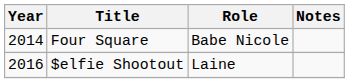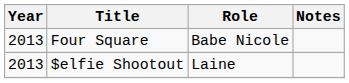Four Square | Year: 2014 -> 2013
$elfie Shootout | Year: 2016 -> 2013
